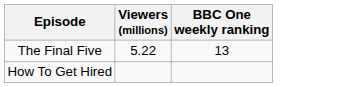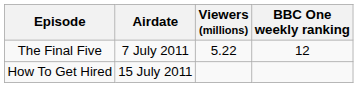+ column: Airdate | 7 July 2011 | 15 July 2011
The Final Five | BBC One weekly ranking: 13 -> 12
